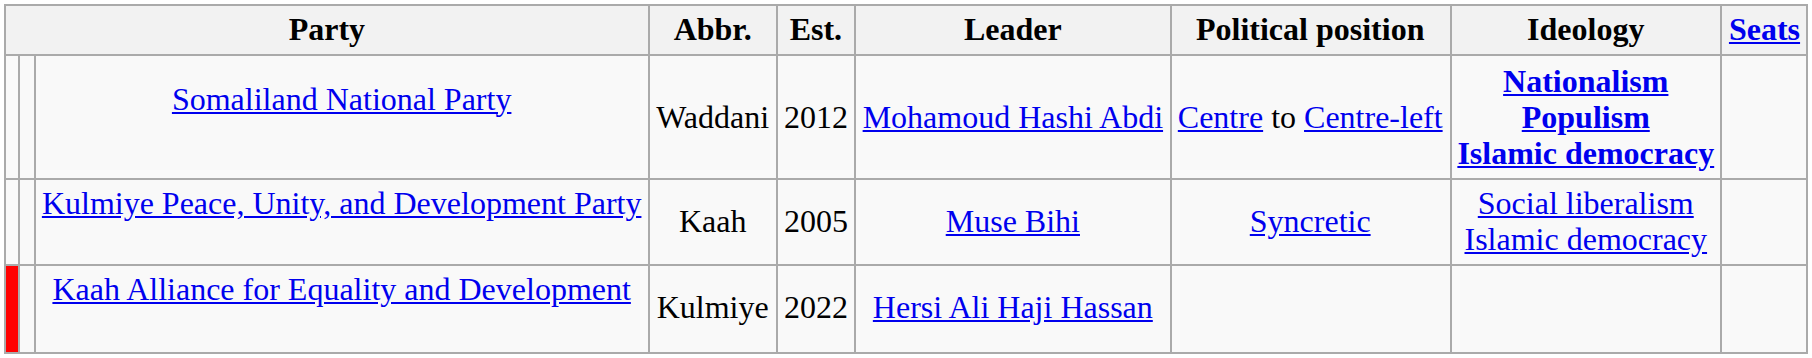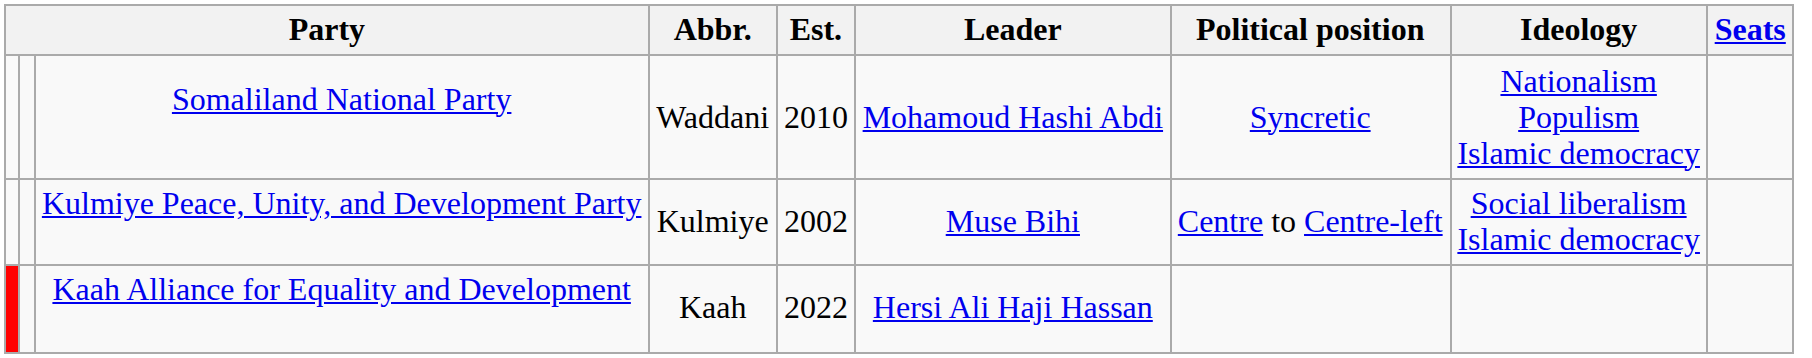Somaliland National Party | Est.: 2012 -> 2010
Somaliland National Party | Political position: Centre to Centre-left -> Syncretic
Somaliland National Party | Ideology: bold -> normal
Kulmiye Peace, Unity, and Development Party | Abbr.: Kaah -> Kulmiye
Kulmiye Peace, Unity, and Development Party | Est.: 2005 -> 2002
Kulmiye Peace, Unity, and Development Party | Political position: Syncretic -> Centre to Centre-left
Kaah Alliance for Equality and Development | Abbr.: Kulmiye -> Kaah
